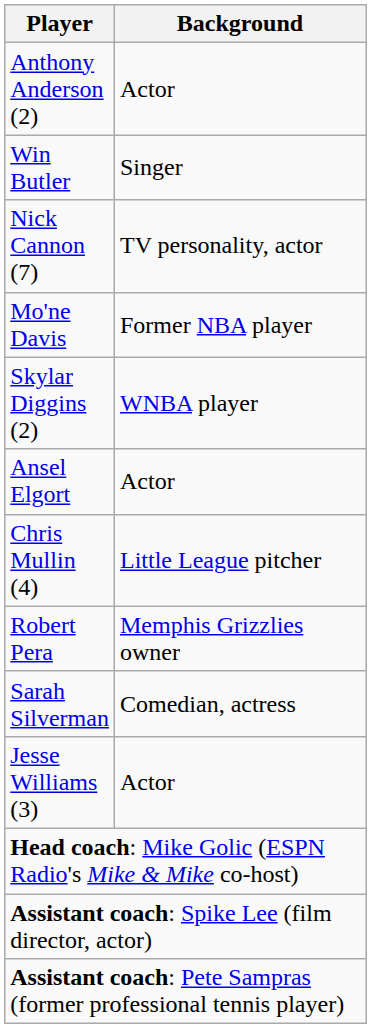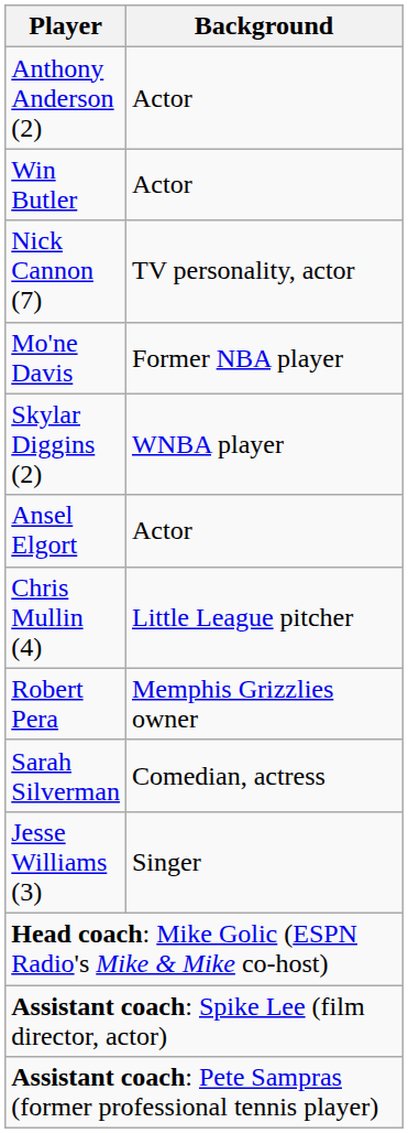Win Butler | Background: Singer -> Actor
Jesse Williams (3) | Background: Actor -> Singer
